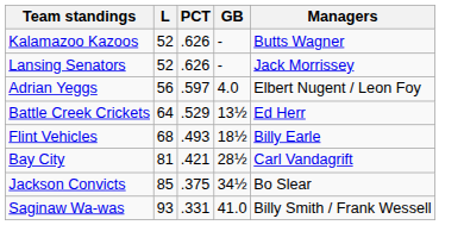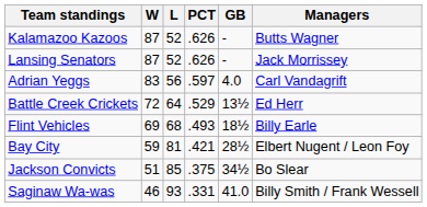+ column: W | 87 | 87 | 83 | 72 | 69 | 59 | 51 | 46
Adrian Yeggs | Managers: Elbert Nugent / Leon Foy -> Carl Vandagrift
Bay City | Managers: Carl Vandagrift -> Elbert Nugent / Leon Foy
